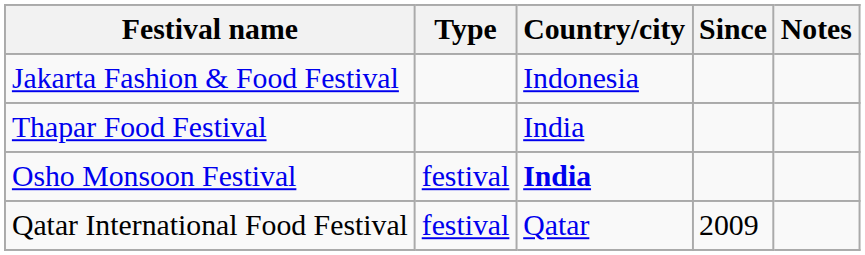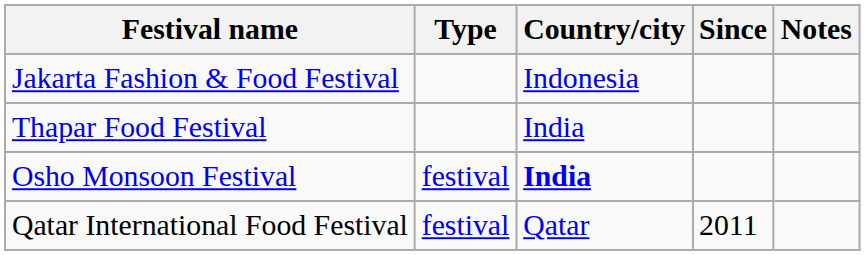Qatar International Food Festival | Since: 2009 -> 2011
